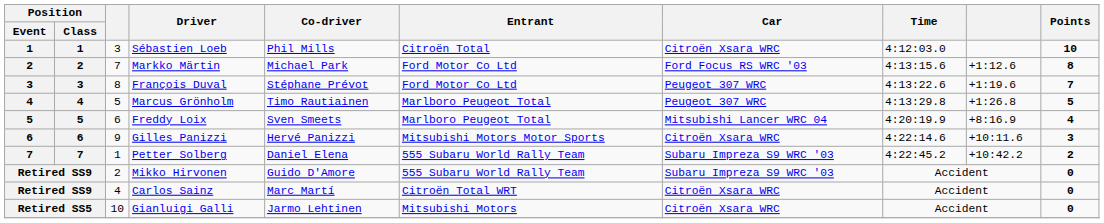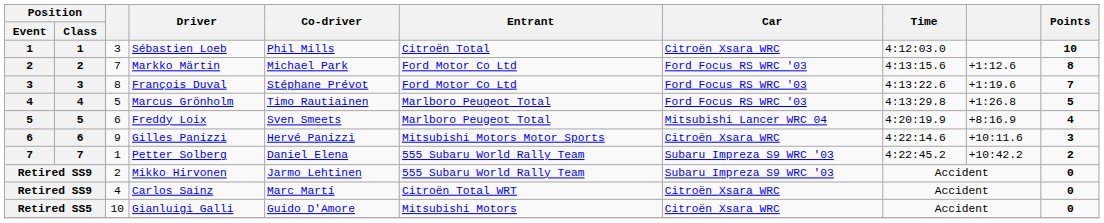François Duval | Car: Peugeot 307 WRC -> Ford Focus RS WRC '03
Marcus Grönholm | Car: Peugeot 307 WRC -> Ford Focus RS WRC '03
Mikko Hirvonen | Co-driver: Guido D'Amore -> Jarmo Lehtinen
Gianluigi Galli | Co-driver: Jarmo Lehtinen -> Guido D'Amore
